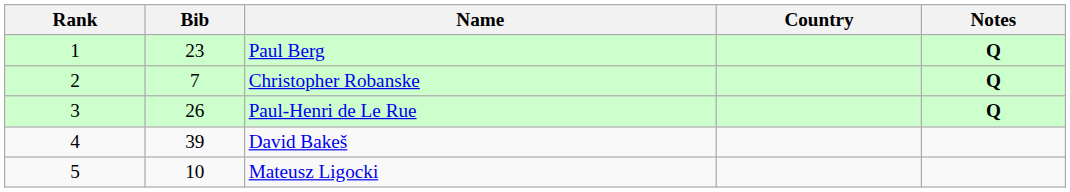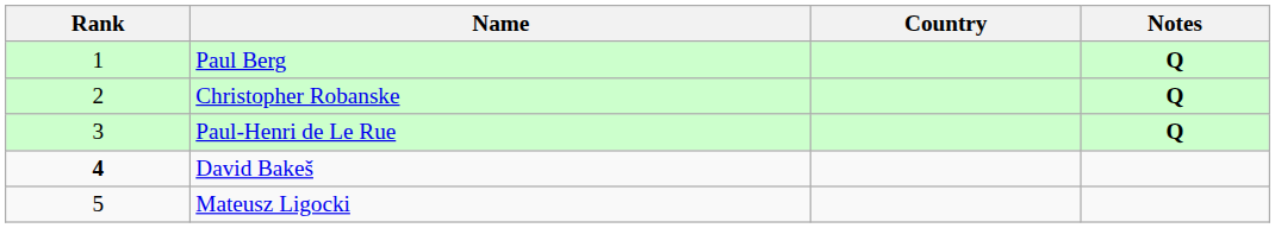- column: Bib | 23 | 7 | 26 | 39 | 10
David Bakeš | Rank: normal -> bold
